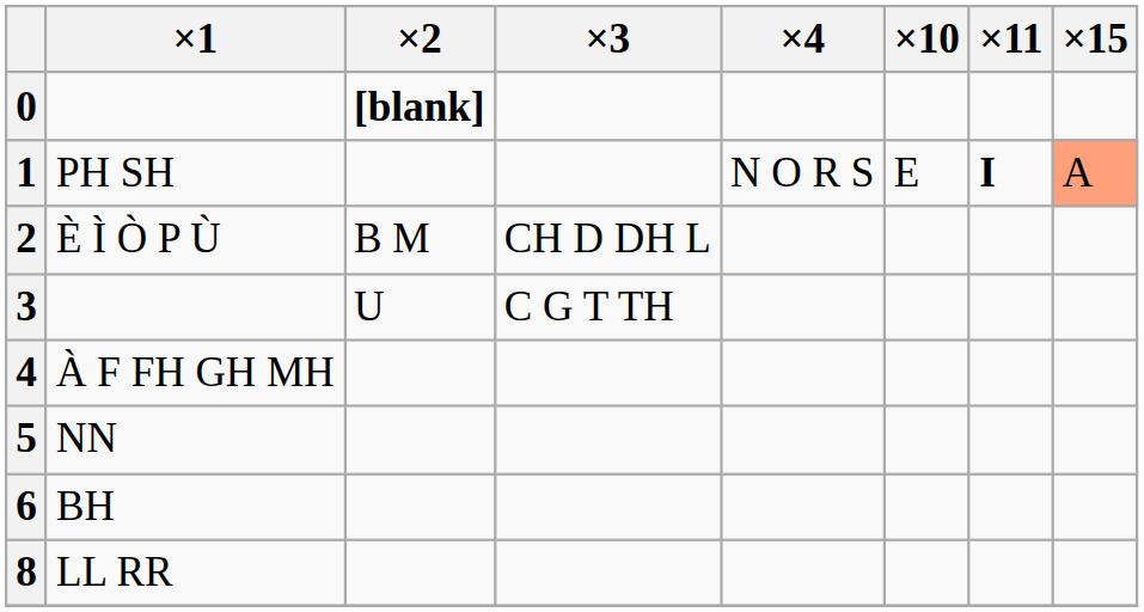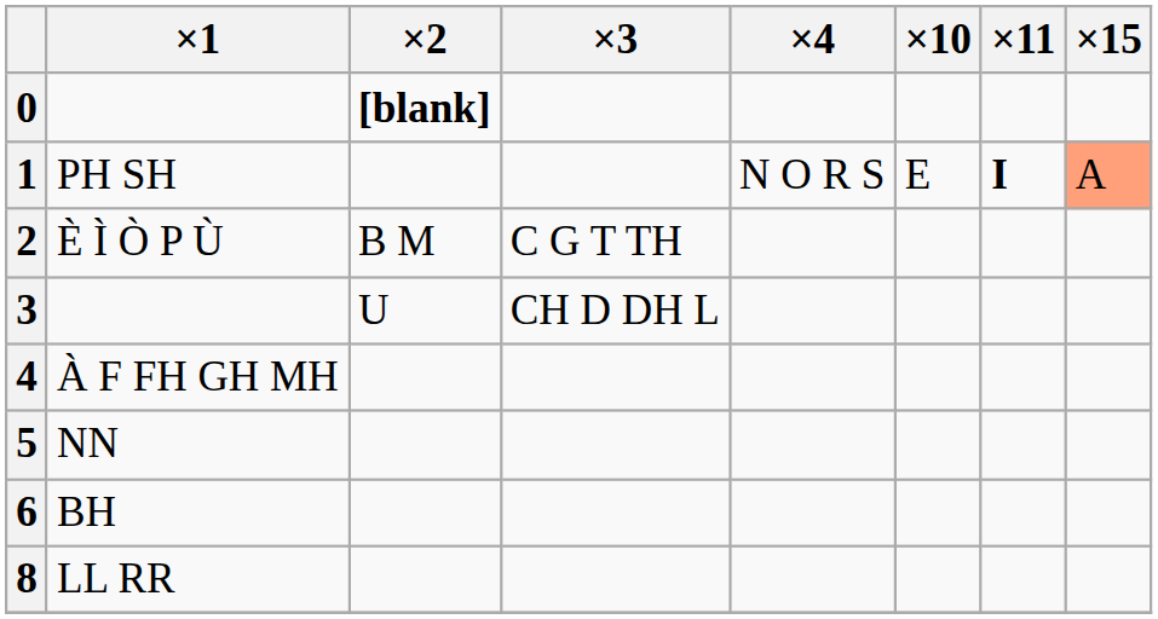2 | ×3: CH D DH L -> C G T TH
3 | ×3: C G T TH -> CH D DH L
